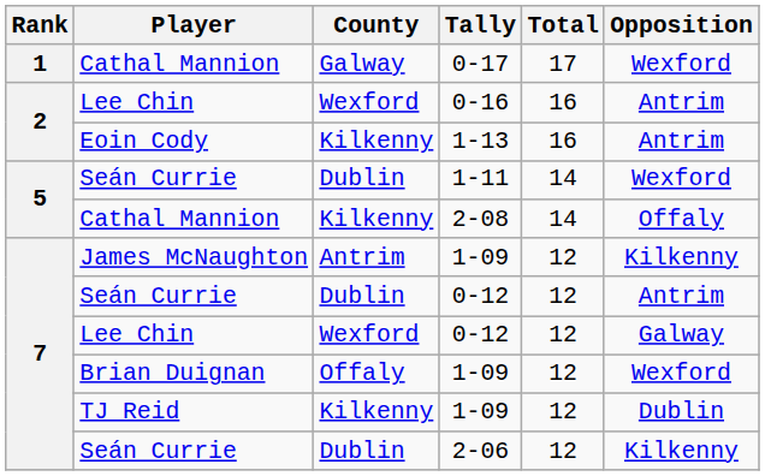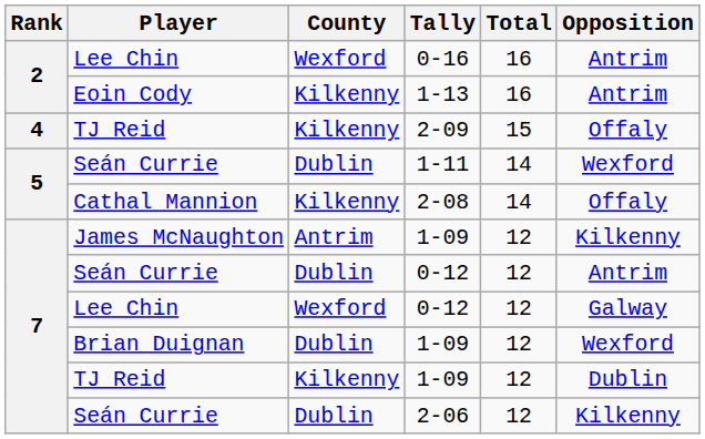- row: 1 | Cathal Mannion | Galway | 0-17 | 17 | Wexford
+ row: 4 | TJ Reid | Kilkenny | 2-09 | 15 | Offaly
Brian Duignan / 1-09 | County: Offaly -> Dublin
